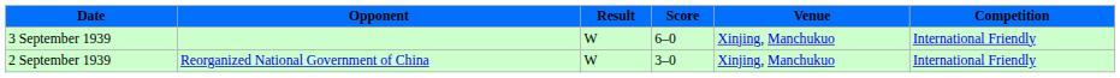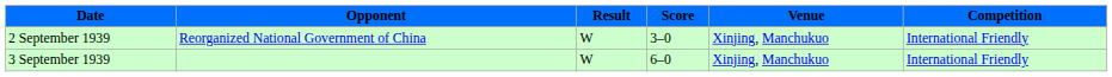rows swapped: 2 September 1939 <-> 3 September 1939
